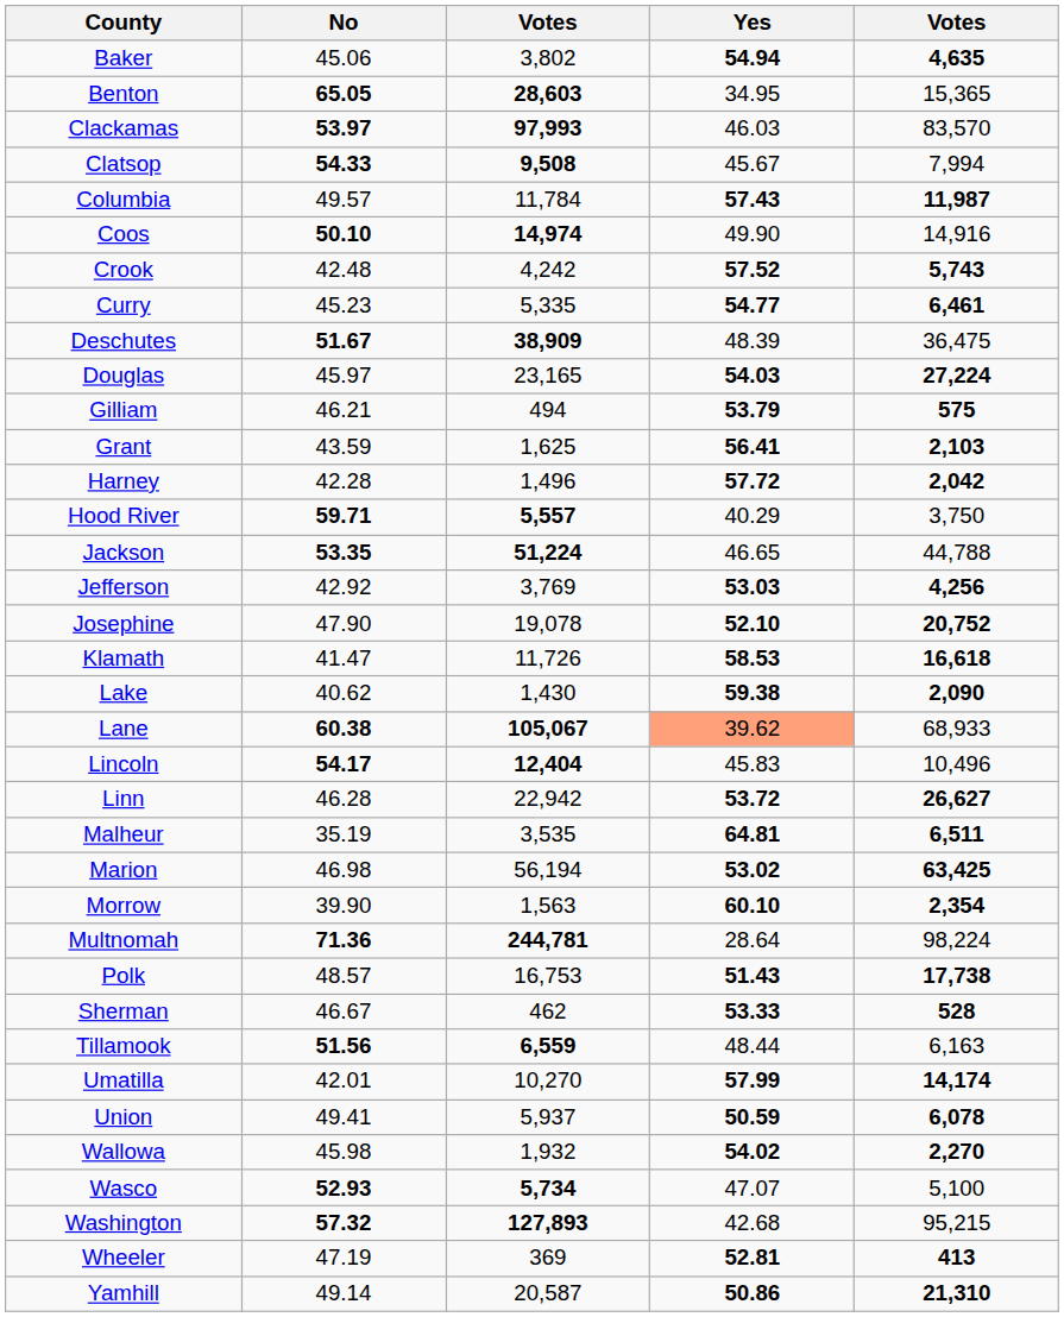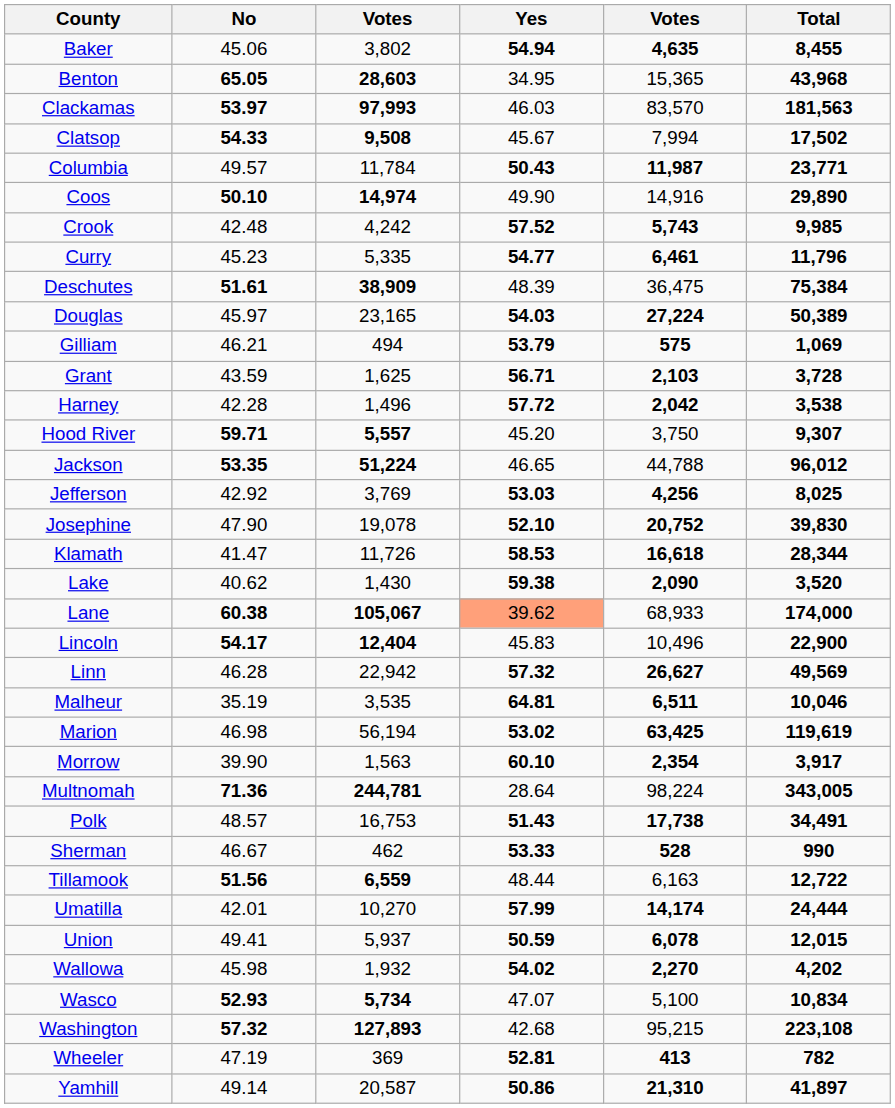+ column: Total | 8,455 | 43,968 | 181,563 | 17,502 | 23,771 | 29,890 | 9,985 | 11,796 | 75,384 | 50,389 | 1,069 | 3,728 | 3,538 | 9,307 | 96,012 | 8,025 | 39,830 | 28,344 | 3,520 | 174,000 | 22,900 | 49,569 | 10,046 | 119,619 | 3,917 | 343,005 | 34,491 | 990 | 12,722 | 24,444 | 12,015 | 4,202 | 10,834 | 223,108 | 782 | 41,897
Columbia | Yes: 57.43 -> 50.43
Deschutes | No: 51.67 -> 51.61
Grant | Yes: 56.41 -> 56.71
Hood River | Yes: 40.29 -> 45.20
Linn | Yes: 53.72 -> 57.32
